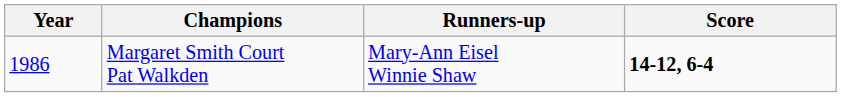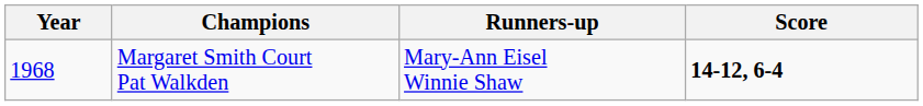Margaret Smith Court Pat Walkden | Year: 1986 -> 1968
